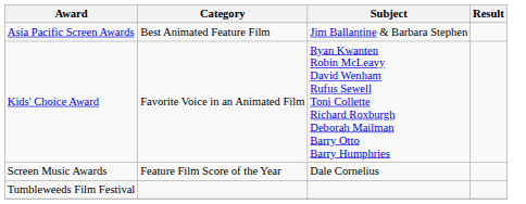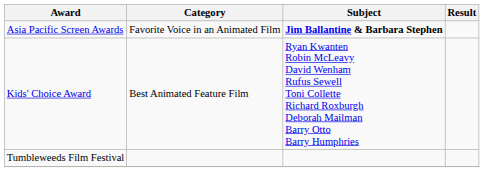Asia Pacific Screen Awards | Category: Best Animated Feature Film -> Favorite Voice in an Animated Film
Asia Pacific Screen Awards | Subject: normal -> bold
Kids' Choice Award | Category: Favorite Voice in an Animated Film -> Best Animated Feature Film
- row: Screen Music Awards | Feature Film Score of the Year | Dale Cornelius
